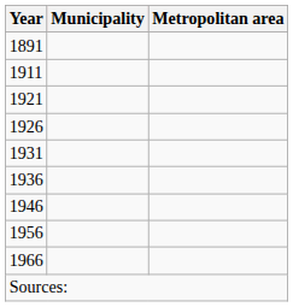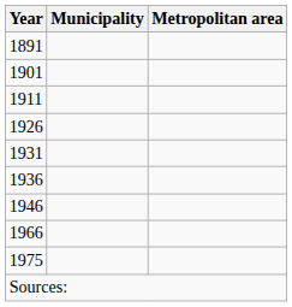+ row: 1901
- row: 1921
- row: 1956
+ row: 1975
